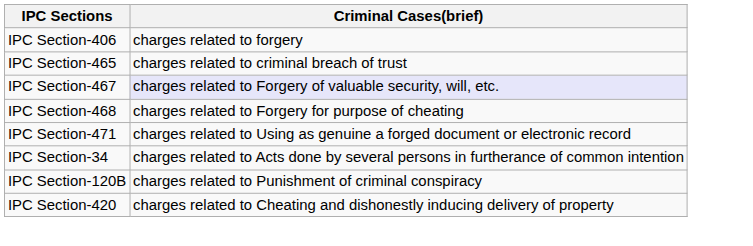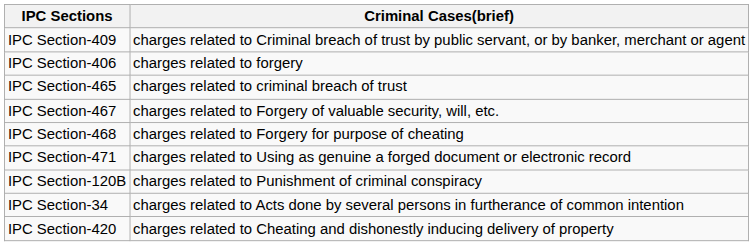+ row: IPC Section-409 | charges related to Criminal breach of trust by public servant, or by banker, merchant or agent
IPC Section-467 | Criminal Cases(brief): lavender background -> no background
rows swapped: IPC Section-34 <-> IPC Section-120B
